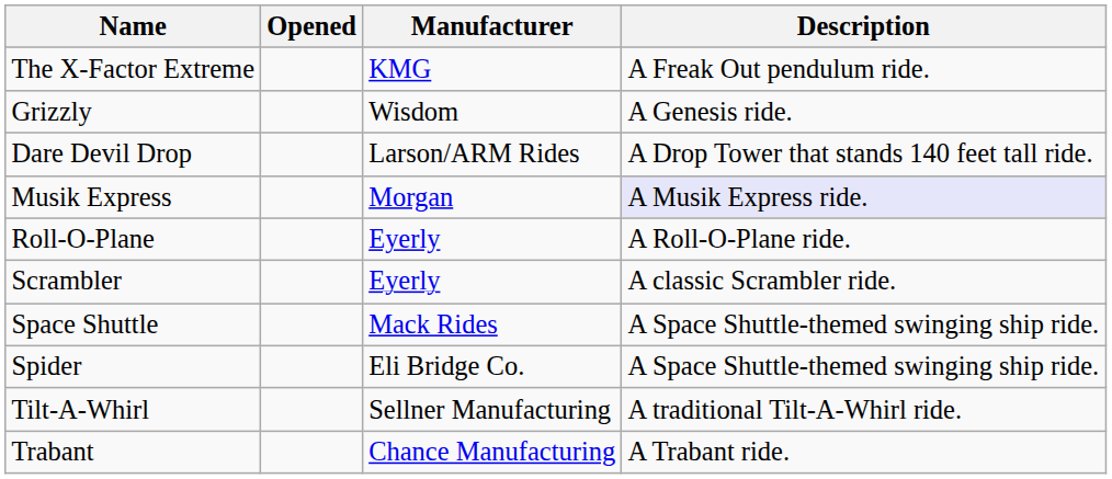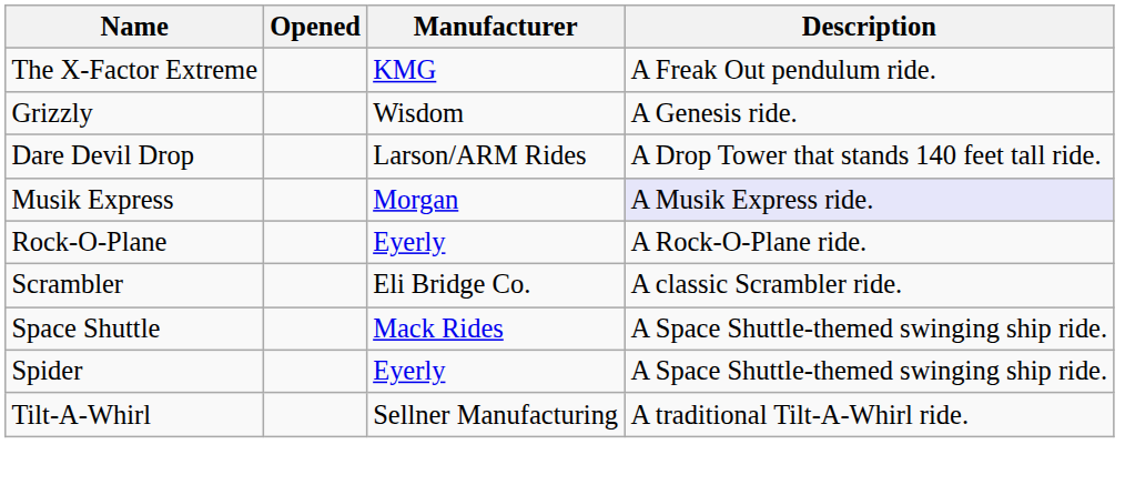- row: Roll-O-Plane | Eyerly | A Roll-O-Plane ride.
+ row: Rock-O-Plane | Eyerly | A Rock-O-Plane ride.
Scrambler | Manufacturer: Eyerly -> Eli Bridge Co.
Spider | Manufacturer: Eli Bridge Co. -> Eyerly
- row: Trabant | Chance Manufacturing | A Trabant ride.
